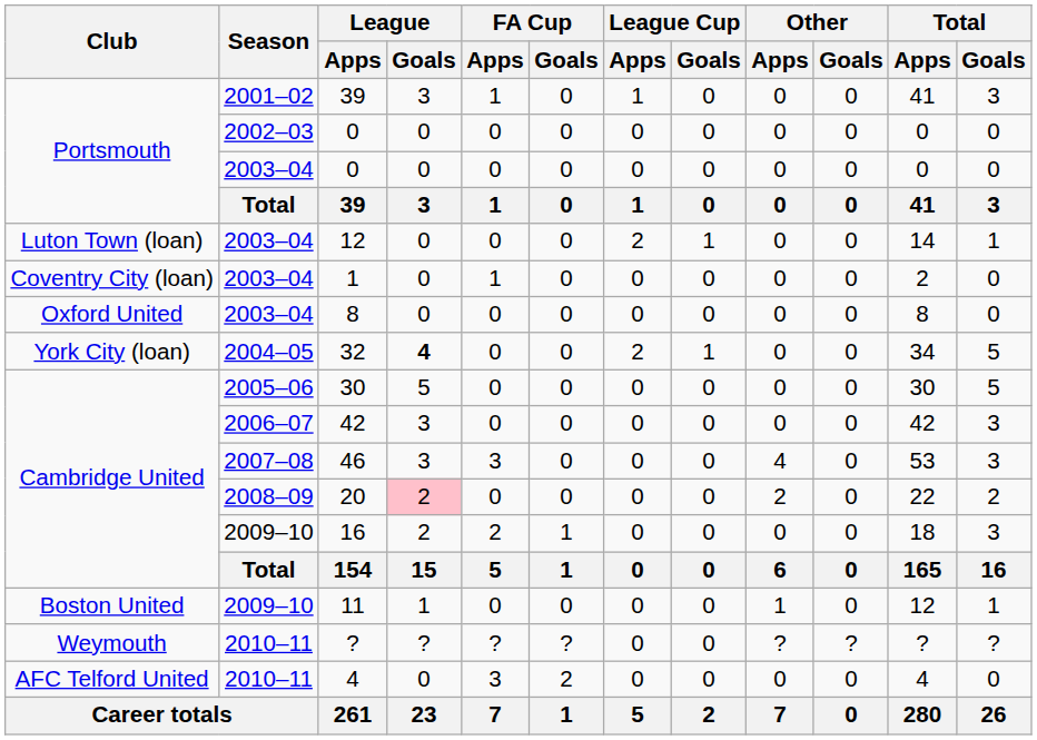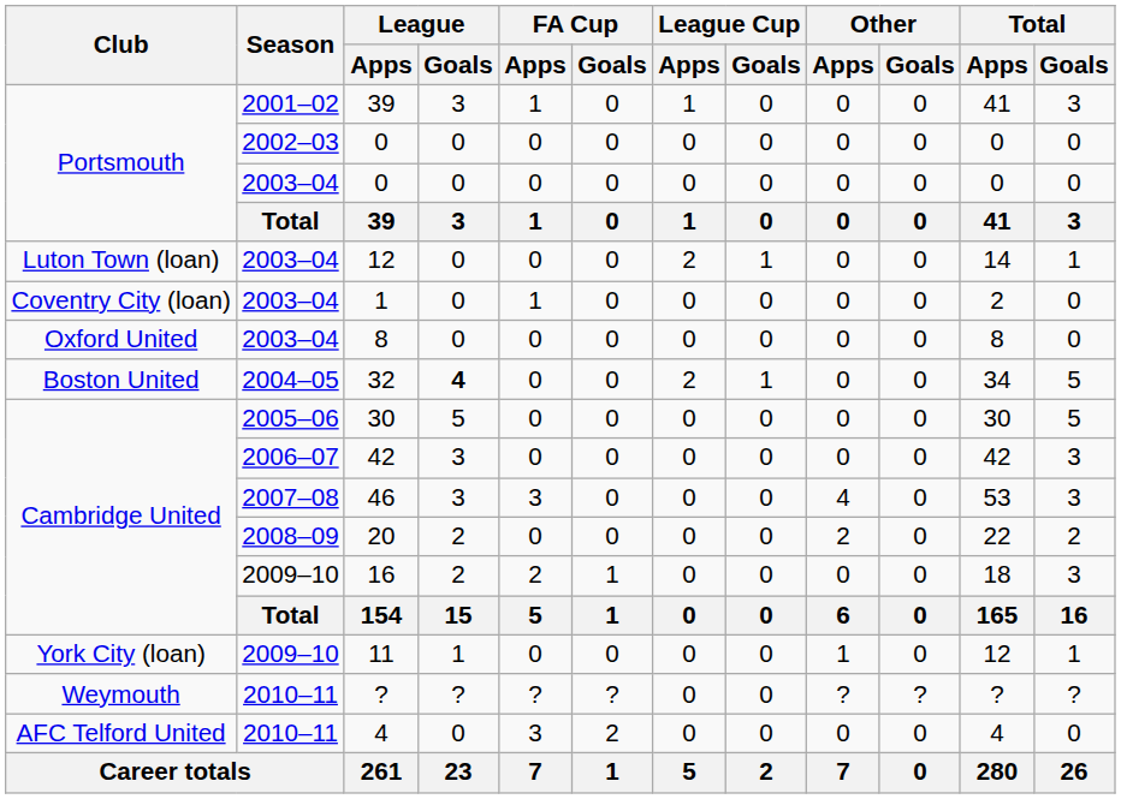32 | Club: York City (loan) -> Boston United
20 | League / Goals: pink background -> no background
11 | Club: Boston United -> York City (loan)
